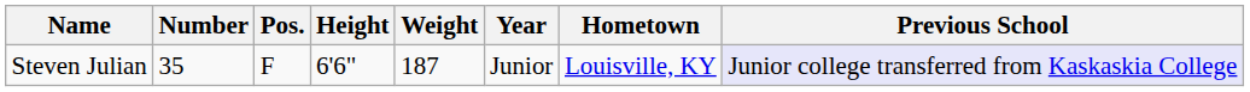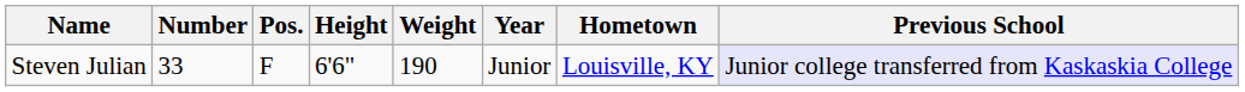Steven Julian | Number: 35 -> 33
Steven Julian | Weight: 187 -> 190
